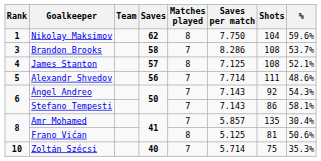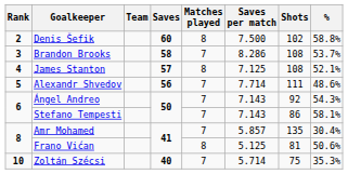- row: 1 | Nikolay Maksimov | 62 | 8 | 7.750 | 104 | 59.6%
+ row: 2 | Denis Šefik | 60 | 8 | 7.500 | 102 | 58.8%
